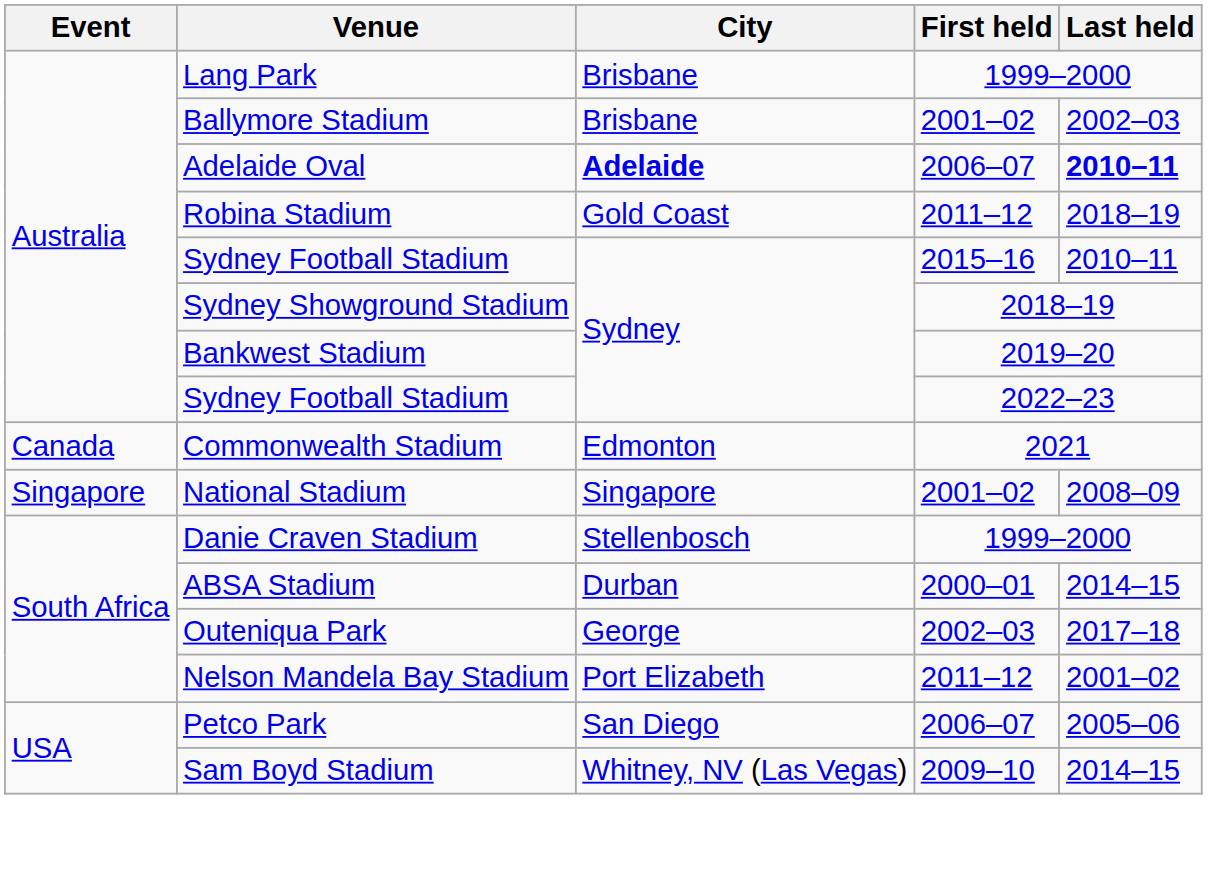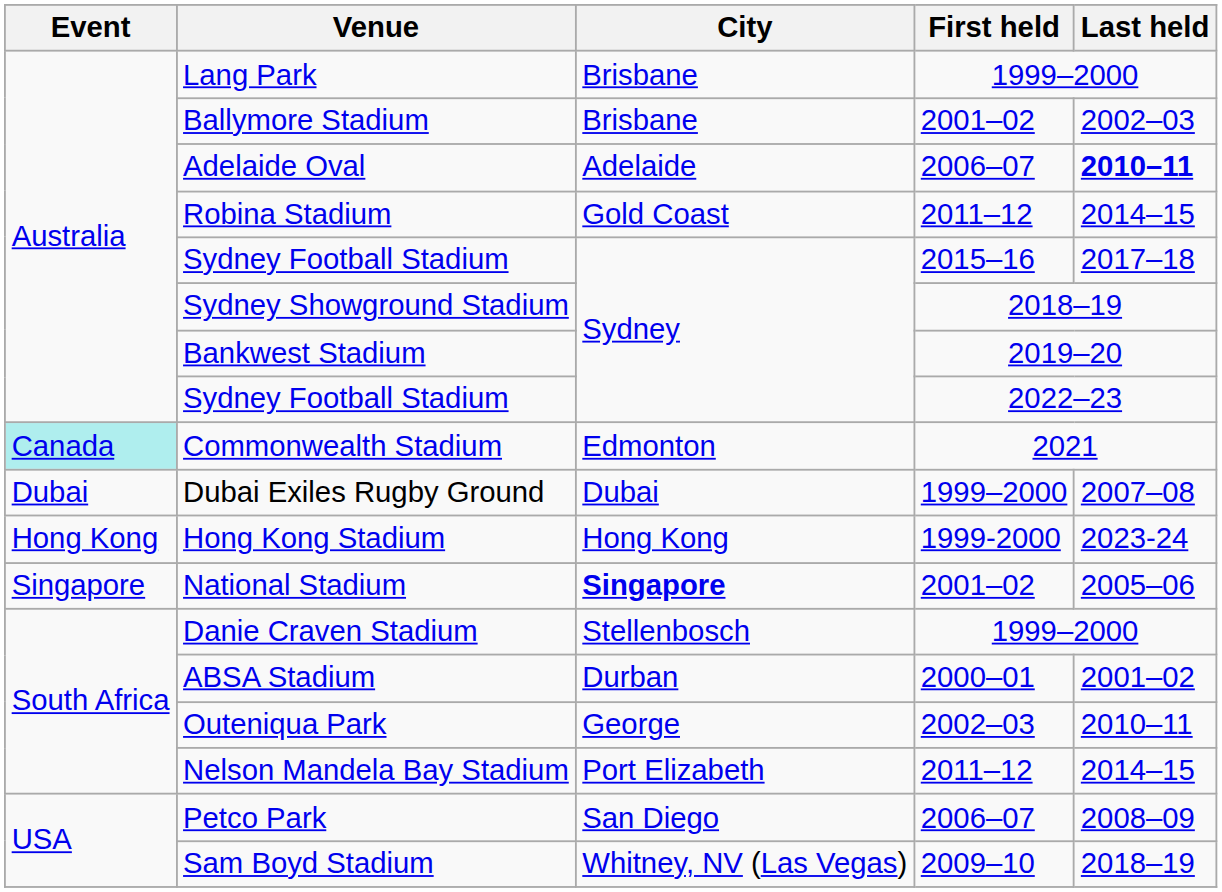Adelaide Oval | City: bold -> normal
Robina Stadium | Last held: 2018–19 -> 2014–15
Sydney Football Stadium / 2015–16 | Last held: 2010–11 -> 2017–18
Commonwealth Stadium | Event: no background -> paleturquoise background
+ row: Dubai | Dubai Exiles Rugby Ground | Dubai | 1999–2000 | 2007–08
+ row: Hong Kong | Hong Kong Stadium | Hong Kong | 1999-2000 | 2023-24
National Stadium | City: normal -> bold
National Stadium | Last held: 2008–09 -> 2005–06
ABSA Stadium | Last held: 2014–15 -> 2001–02
Outeniqua Park | Last held: 2017–18 -> 2010–11
Nelson Mandela Bay Stadium | Last held: 2001–02 -> 2014–15
Petco Park | Last held: 2005–06 -> 2008–09
Sam Boyd Stadium | Last held: 2014–15 -> 2018–19
